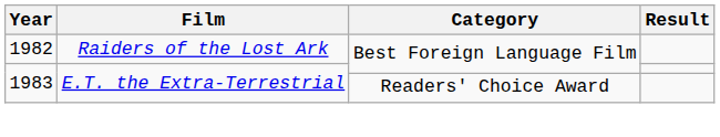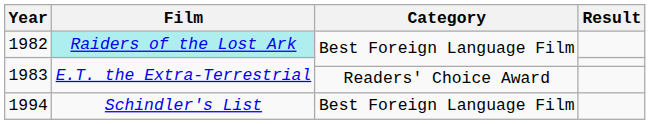1982 | Film: no background -> paleturquoise background
+ row: 1994 | Schindler's List | Best Foreign Language Film
